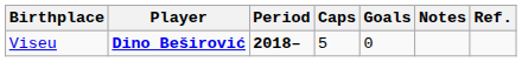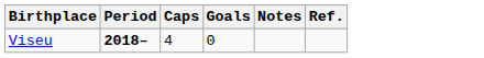- column: Player | Dino Beširović
Viseu | Caps: 5 -> 4
